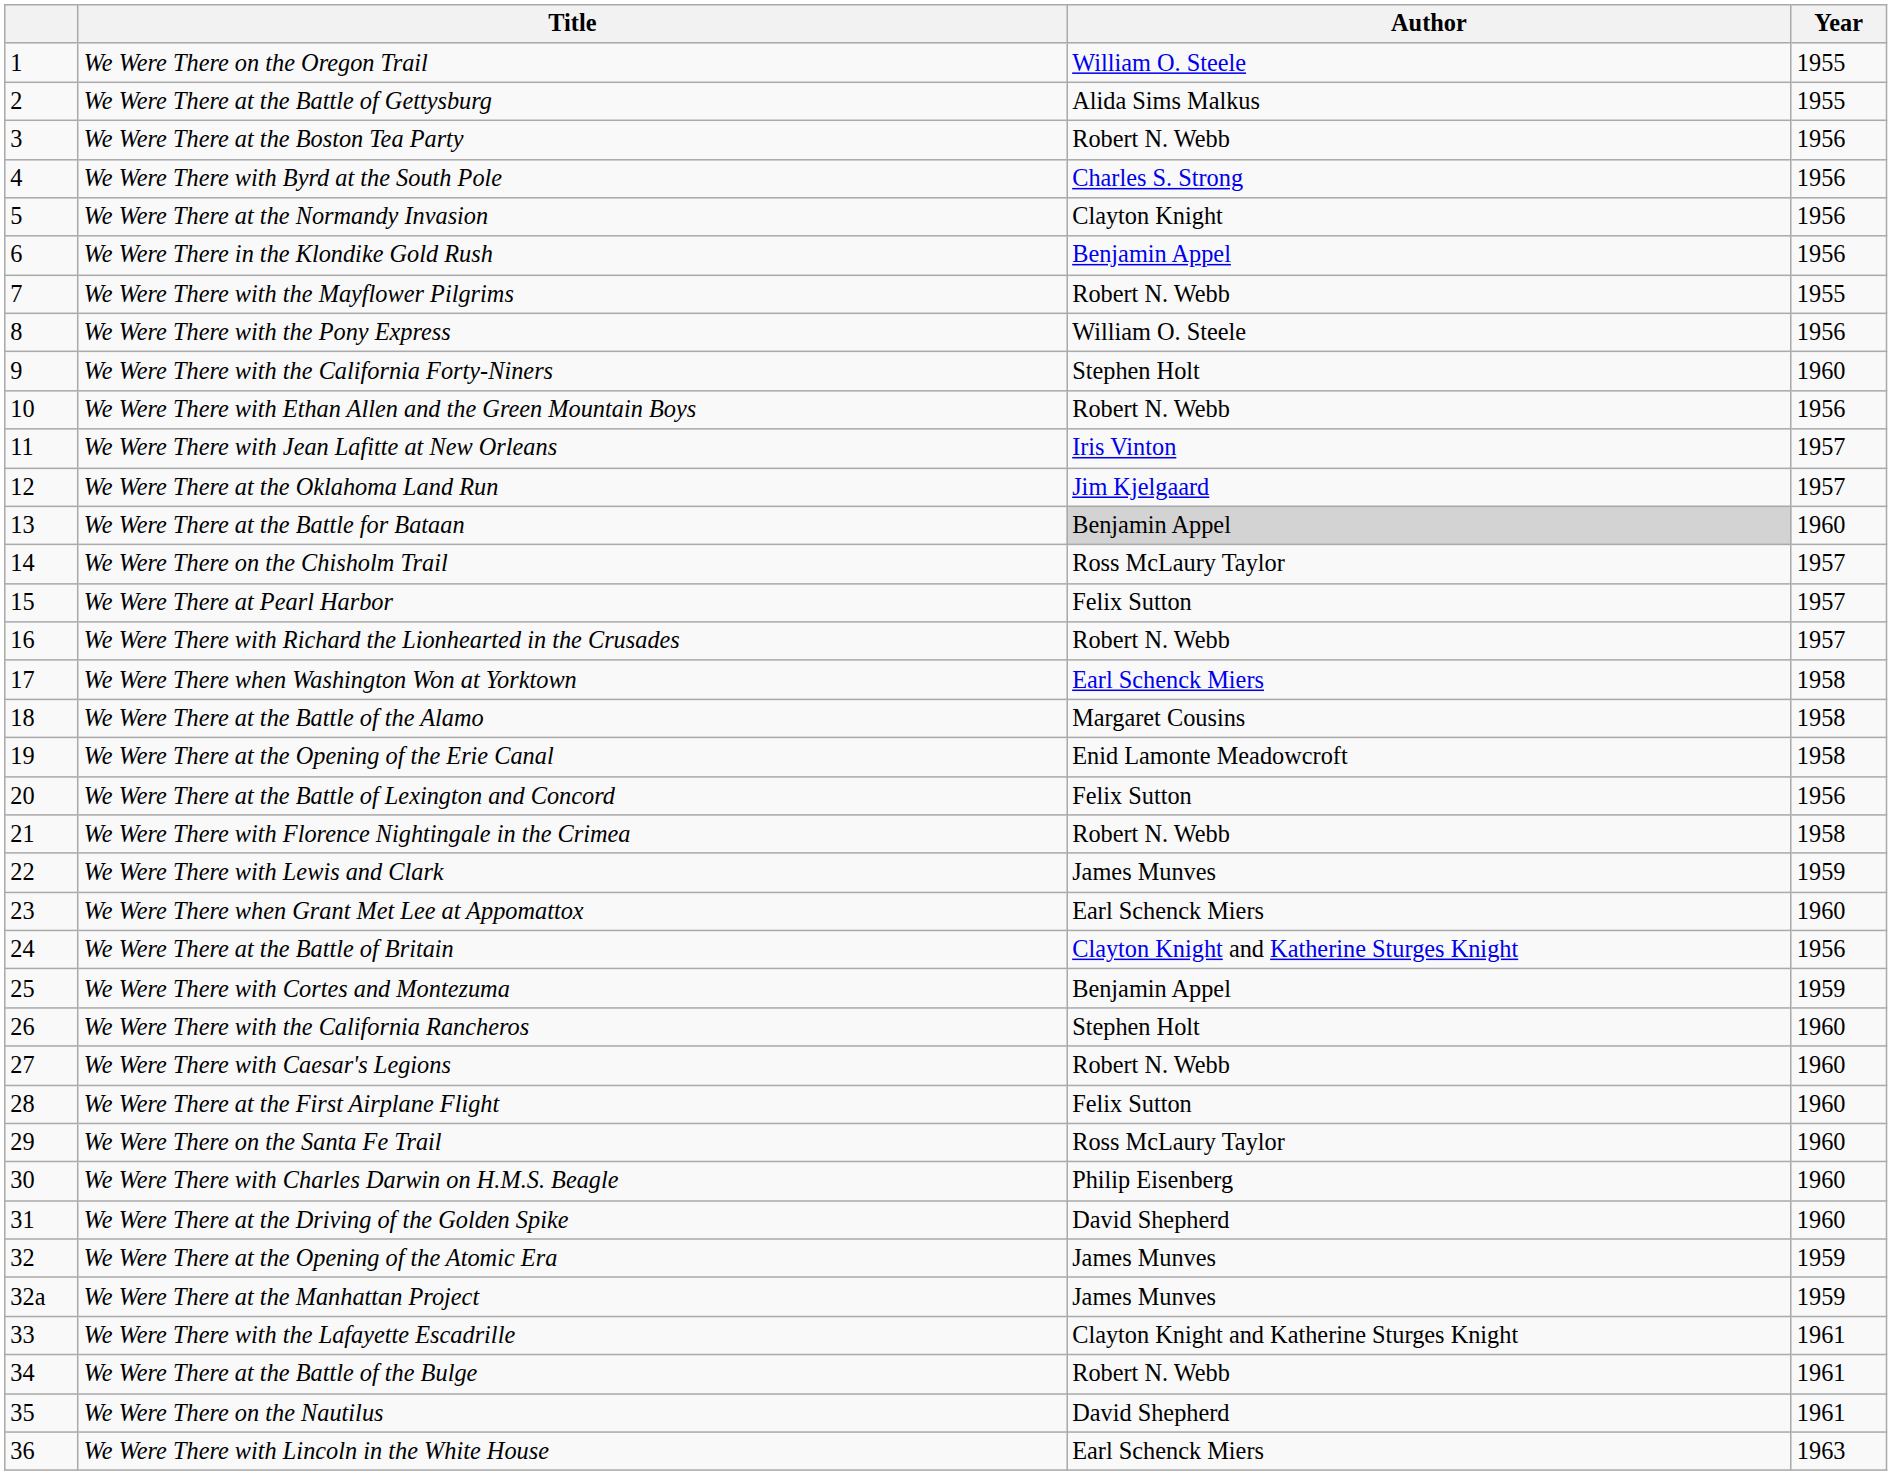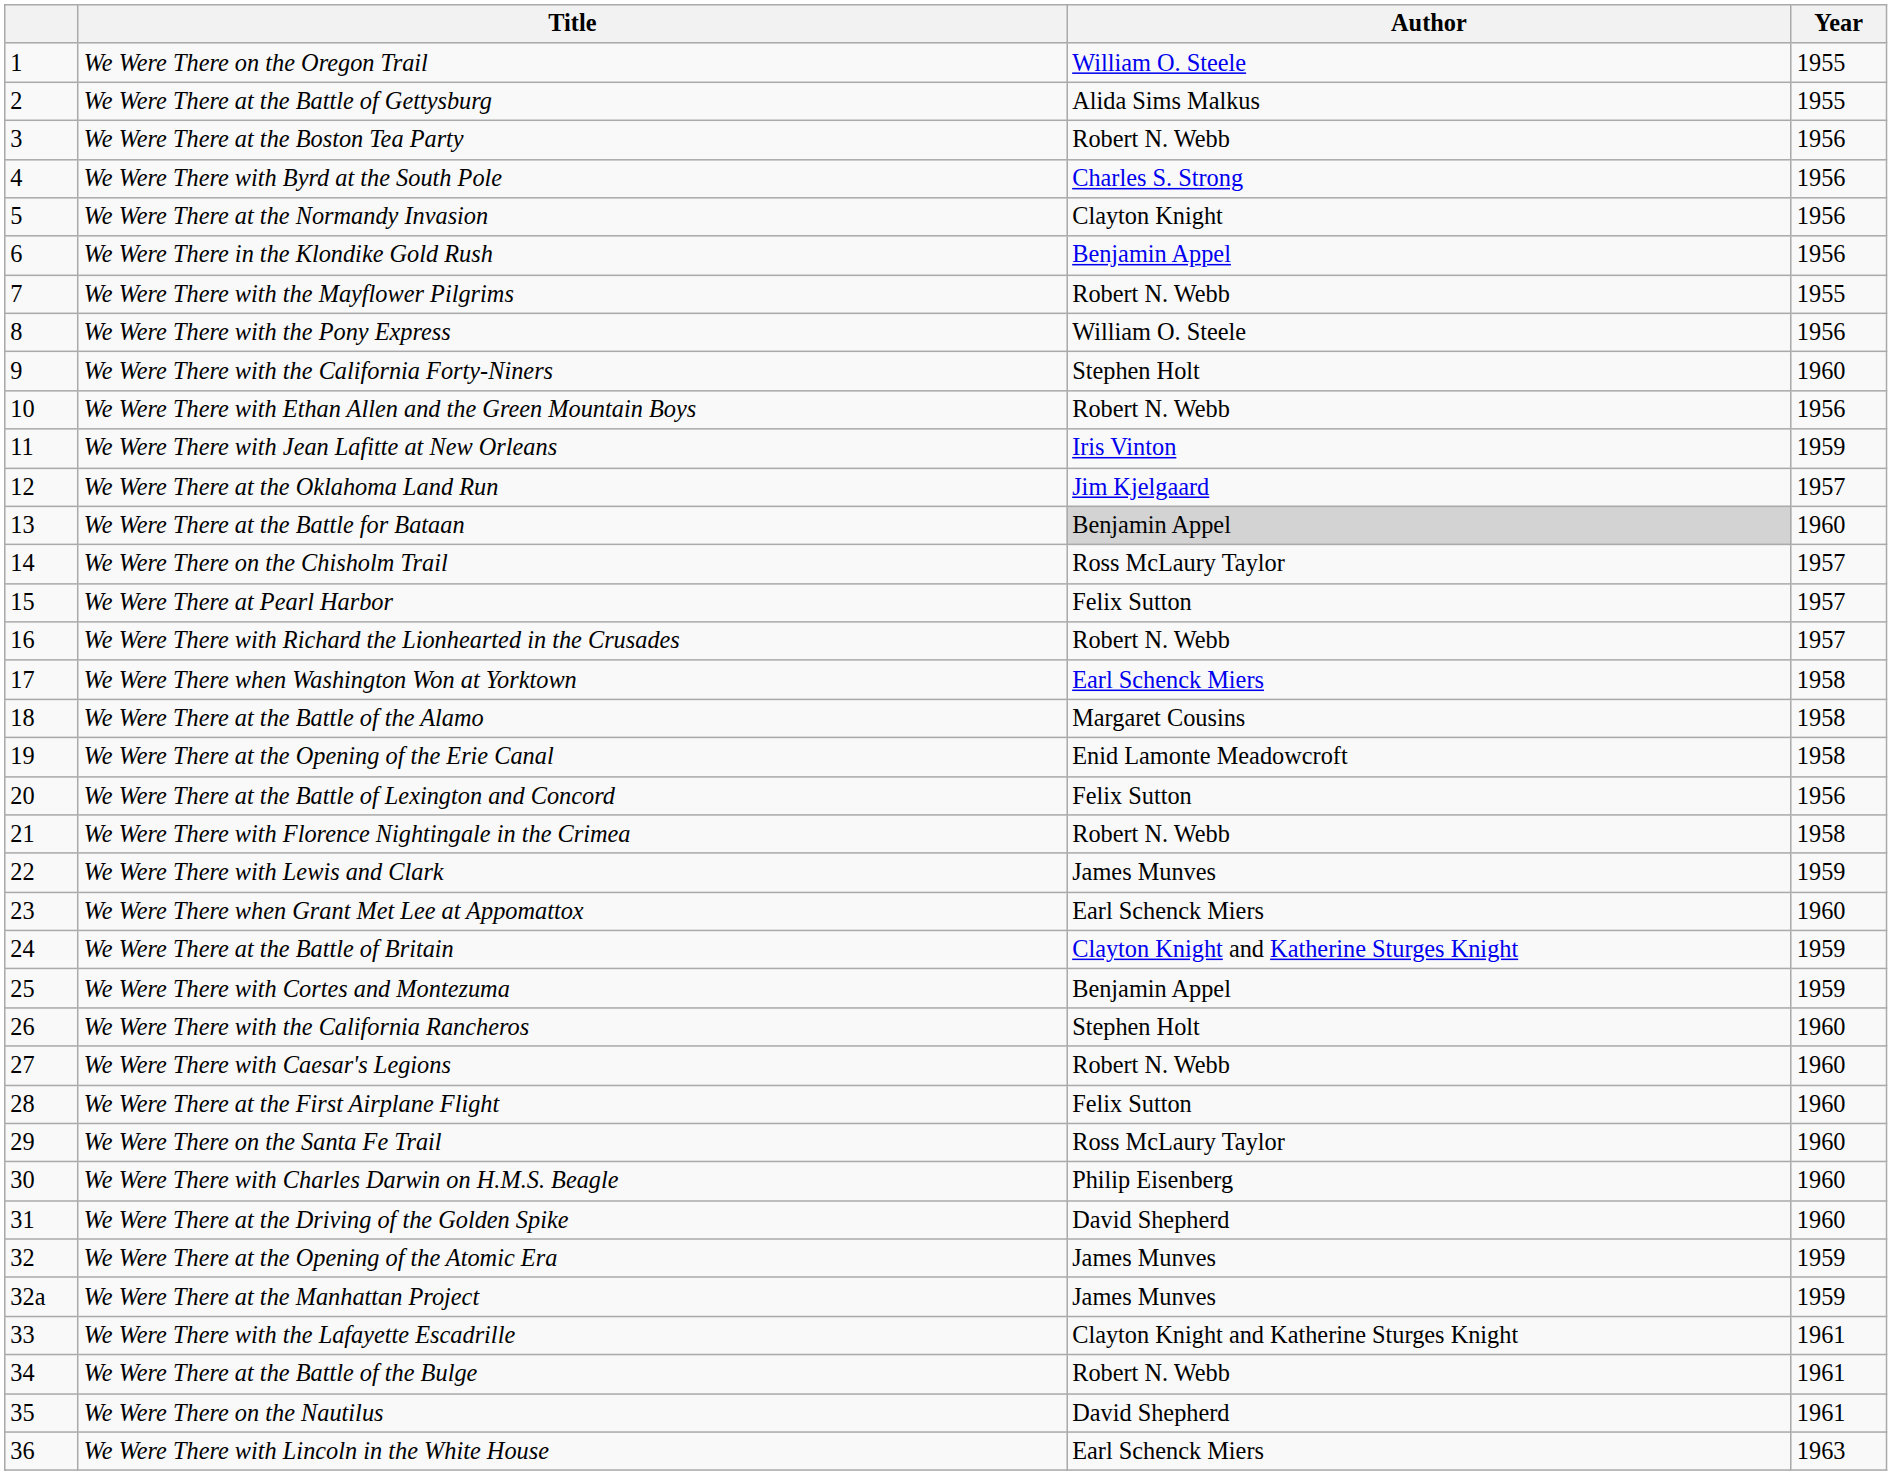We Were There with Jean Lafitte at New Orleans | Year: 1957 -> 1959
We Were There at the Battle of Britain | Year: 1956 -> 1959
